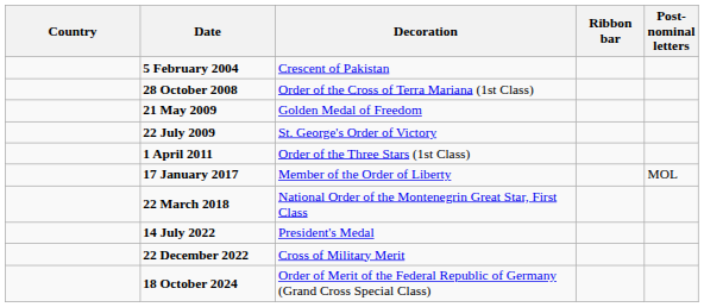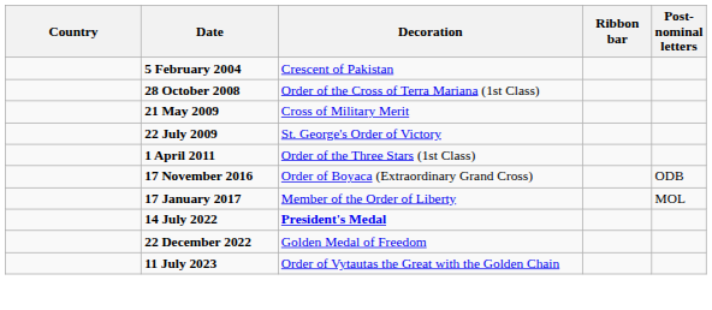21 May 2009 | Decoration: Golden Medal of Freedom -> Cross of Military Merit
+ row: 17 November 2016 | Order of Boyaca (Extraordinary Grand Cross) | ODB
- row: 22 March 2018 | National Order of the Montenegrin Great Star, First Class
14 July 2022 | Decoration: normal -> bold
22 December 2022 | Decoration: Cross of Military Merit -> Golden Medal of Freedom
+ row: 11 July 2023 | Order of Vytautas the Great with the Golden Chain
- row: 18 October 2024 | Order of Merit of the Federal Republic of Germany (Grand Cross Special Class)
